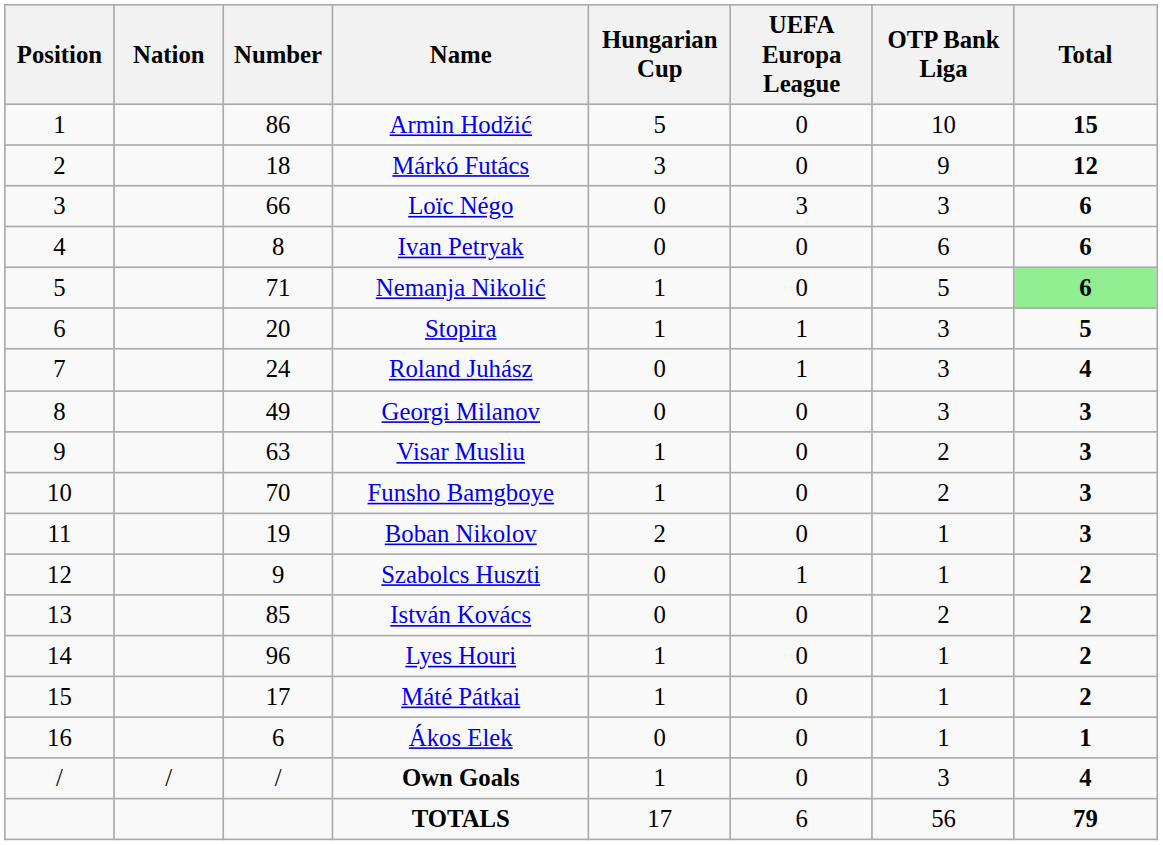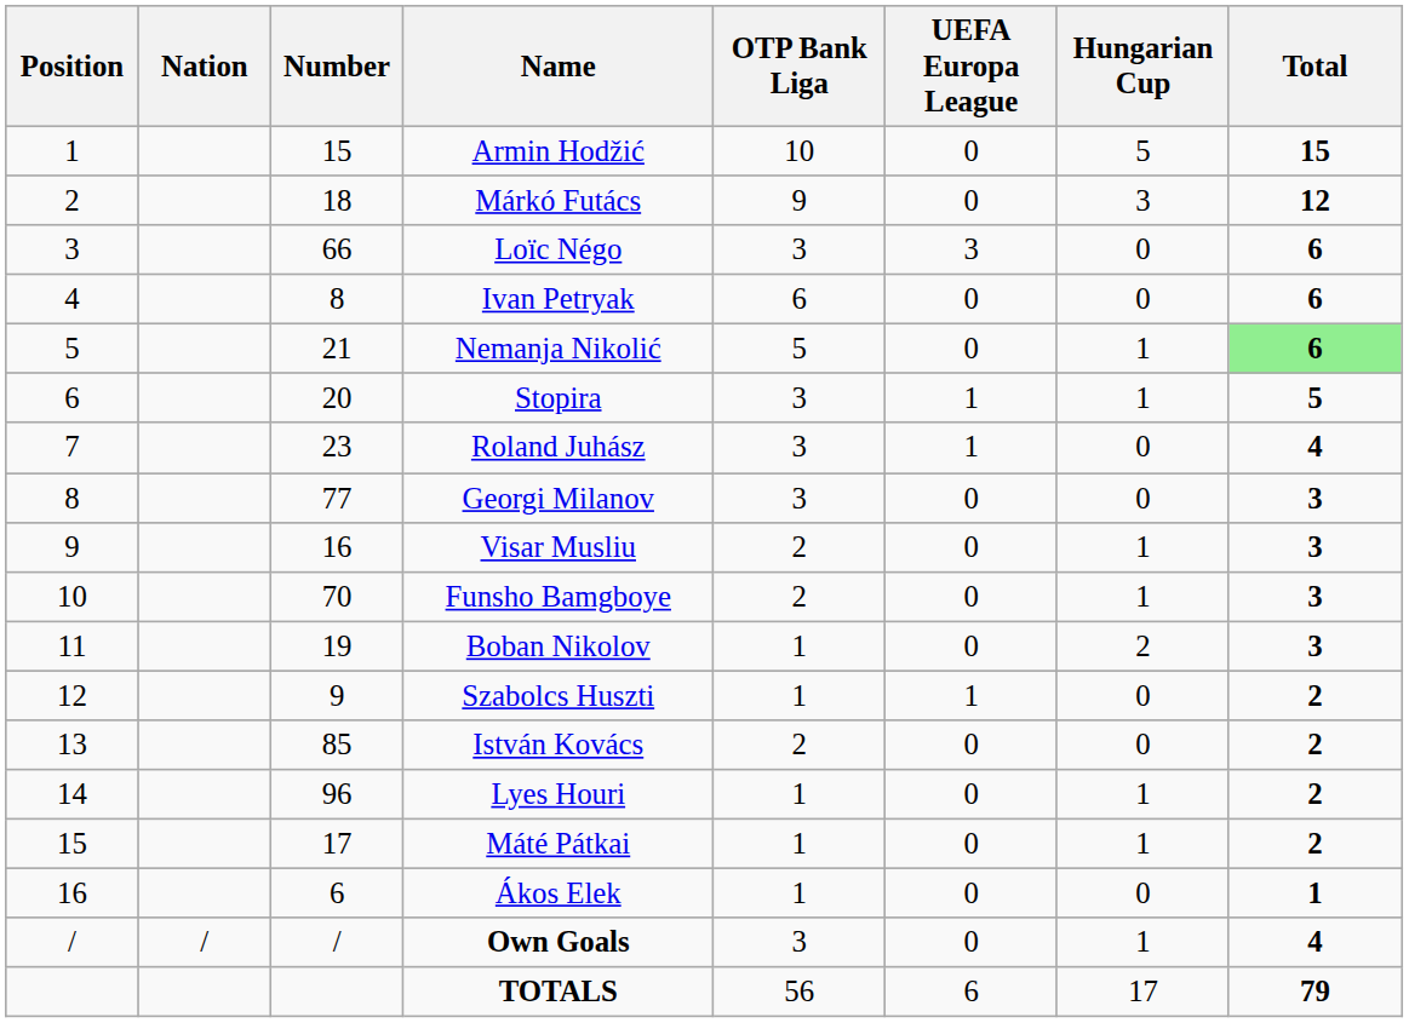columns swapped: OTP Bank Liga <-> Hungarian Cup
Armin Hodžić | Number: 86 -> 15
Nemanja Nikolić | Number: 71 -> 21
Roland Juhász | Number: 24 -> 23
Georgi Milanov | Number: 49 -> 77
Visar Musliu | Number: 63 -> 16
